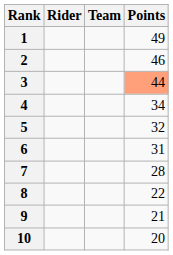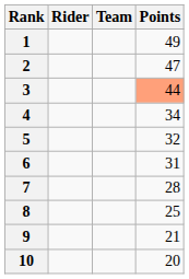2 | Points: 46 -> 47
8 | Points: 22 -> 25
